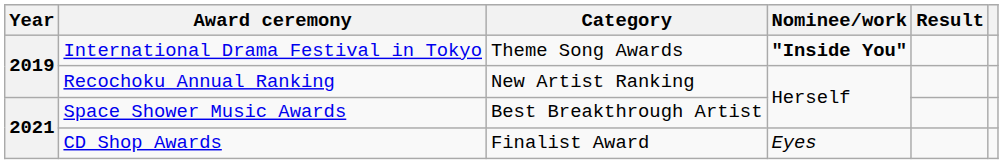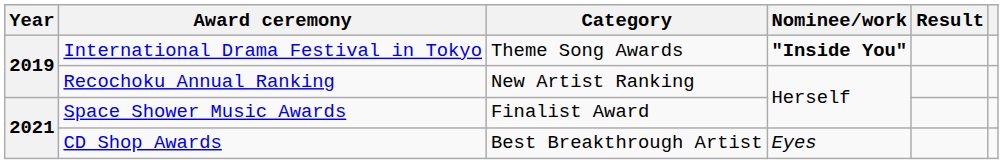Space Shower Music Awards | Category: Best Breakthrough Artist -> Finalist Award
CD Shop Awards | Category: Finalist Award -> Best Breakthrough Artist
